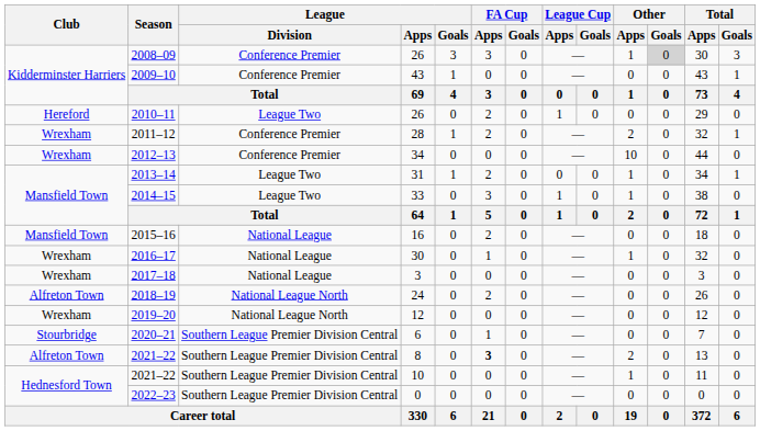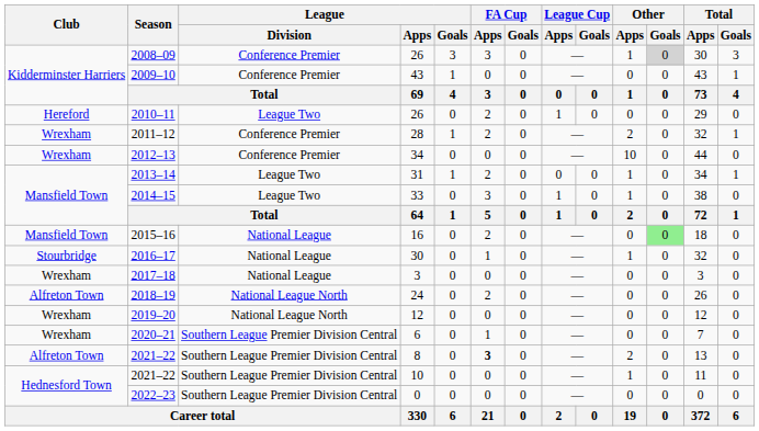2015–16 | Other / Goals: no background -> lightgreen background
2016–17 | Club: Wrexham -> Stourbridge
2020–21 | Club: Stourbridge -> Wrexham
